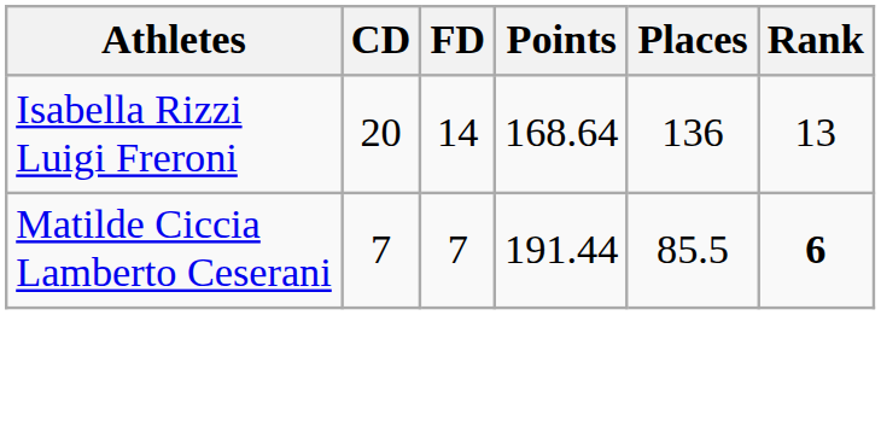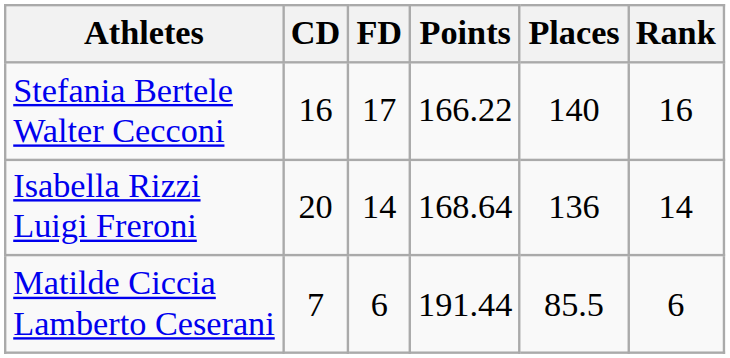+ row: Stefania Bertele Walter Cecconi | 16 | 17 | 166.22 | 140 | 16
Isabella Rizzi Luigi Freroni | Rank: 13 -> 14
Matilde Ciccia Lamberto Ceserani | FD: 7 -> 6
Matilde Ciccia Lamberto Ceserani | Rank: bold -> normal
